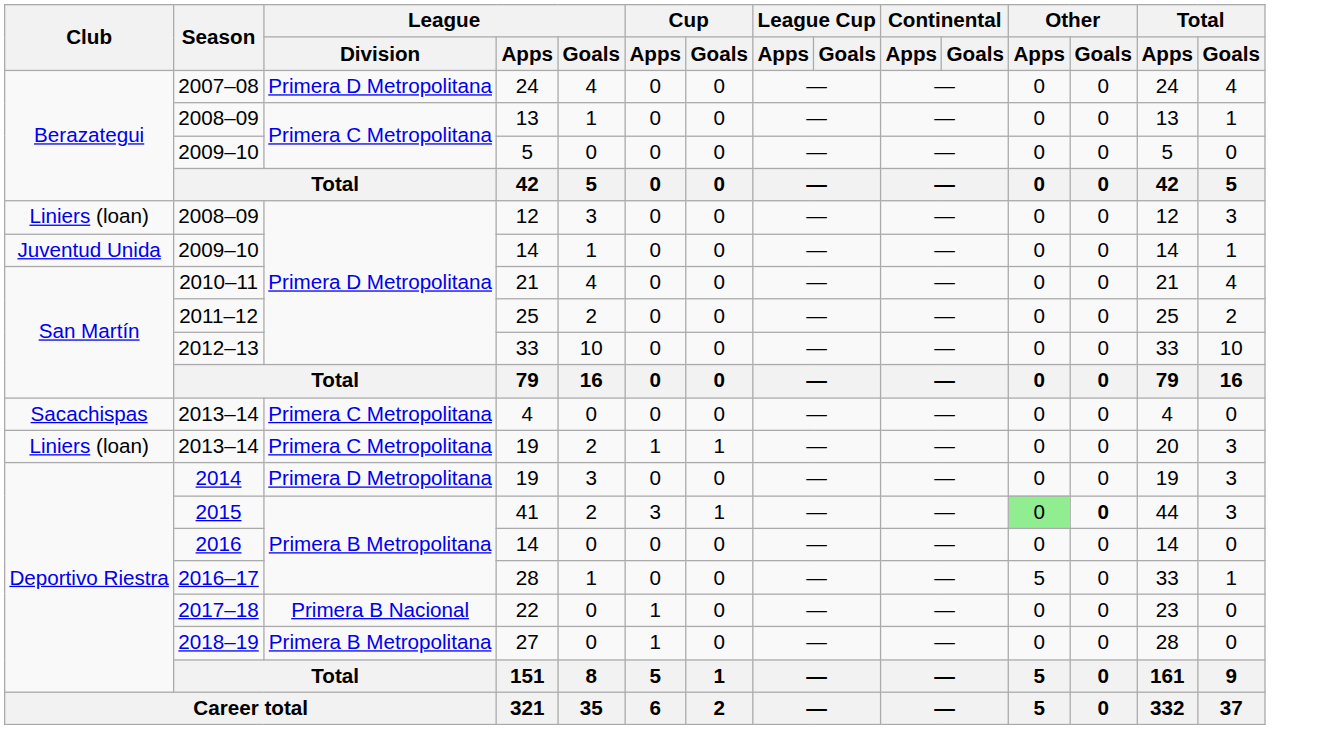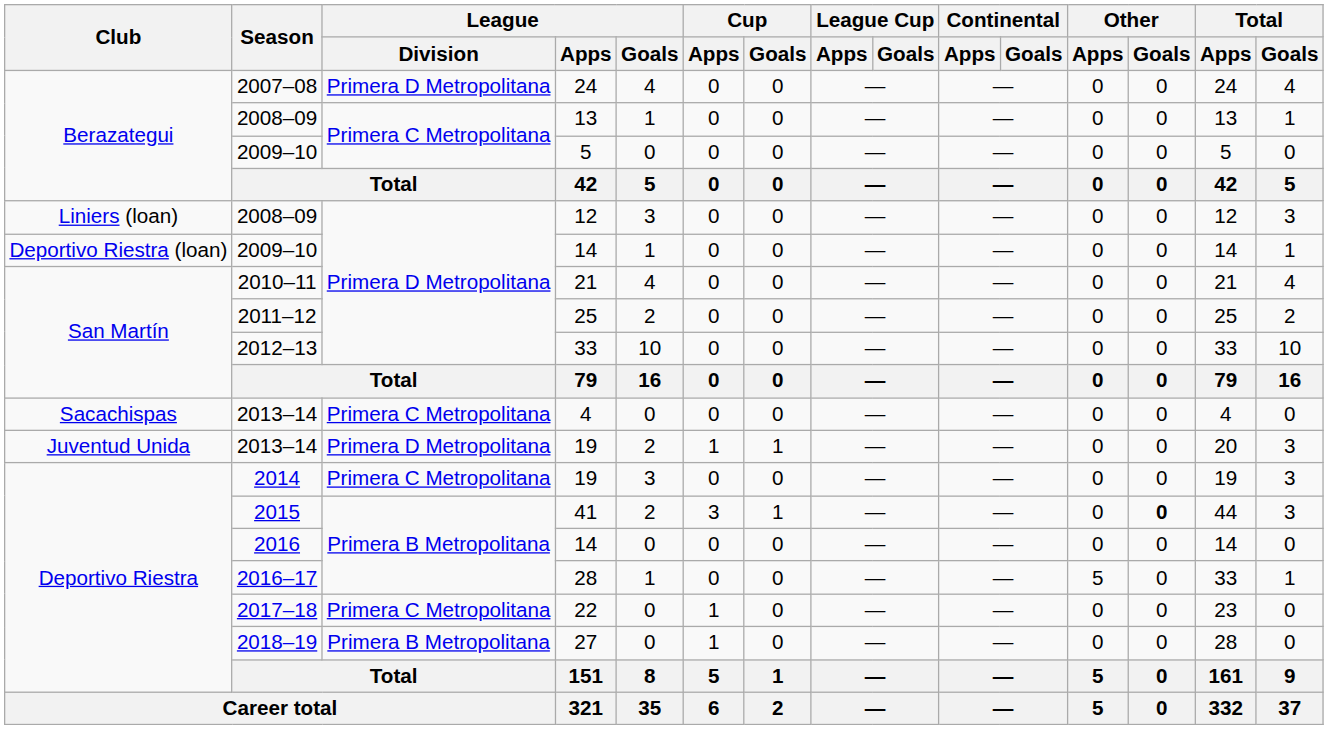2009–10 / 14 | Club: Juventud Unida -> Deportivo Riestra (loan)
2013–14 / 19 | Club: Liniers (loan) -> Juventud Unida
2013–14 / 19 | League / Division: Primera C Metropolitana -> Primera D Metropolitana
2014 / 19 | League / Division: Primera D Metropolitana -> Primera C Metropolitana
41 | Other / Apps: lightgreen background -> no background
22 | League / Division: Primera B Nacional -> Primera C Metropolitana
